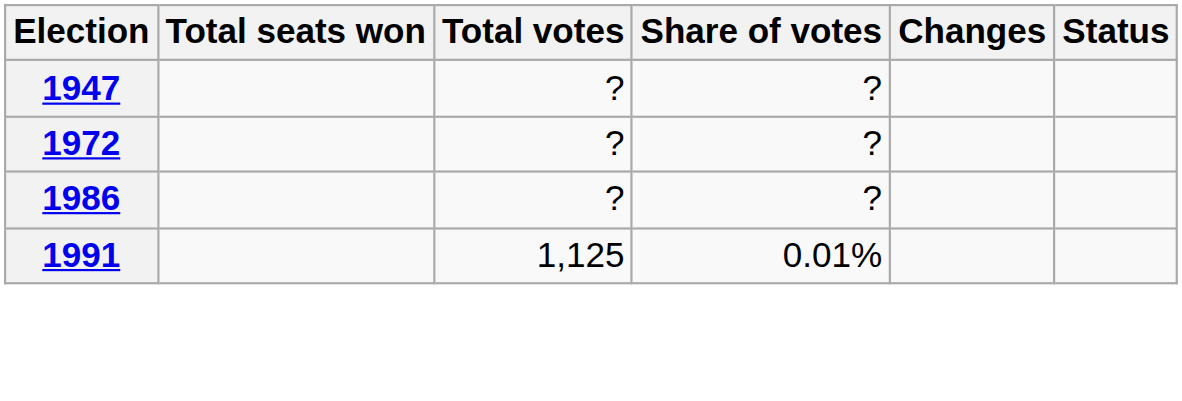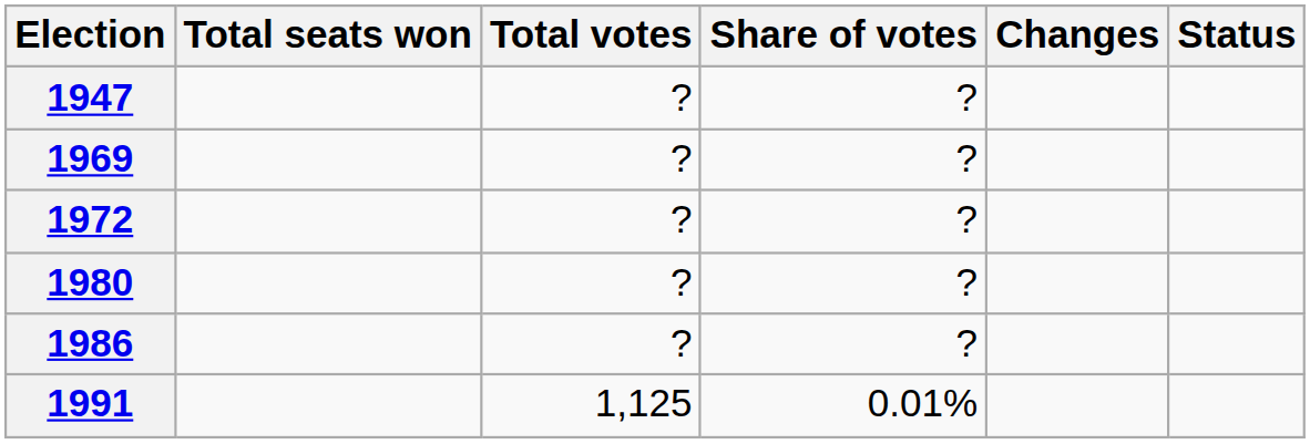+ row: 1969 | ? | ?
+ row: 1980 | ? | ?
